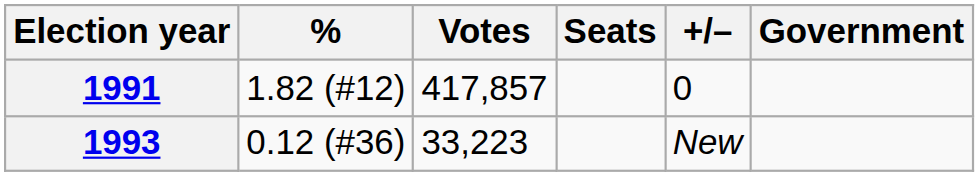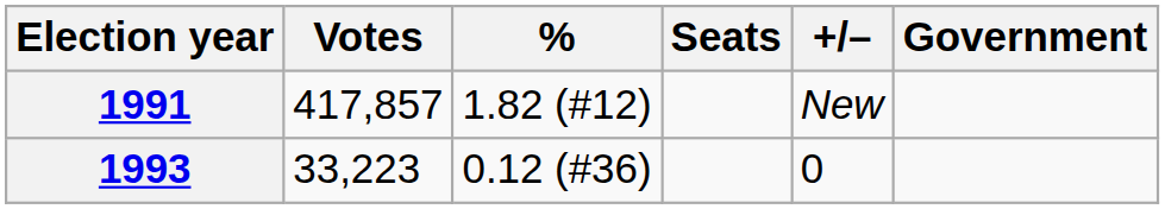columns swapped: Votes <-> %
1991 | +/–: 0 -> New
1993 | +/–: New -> 0
